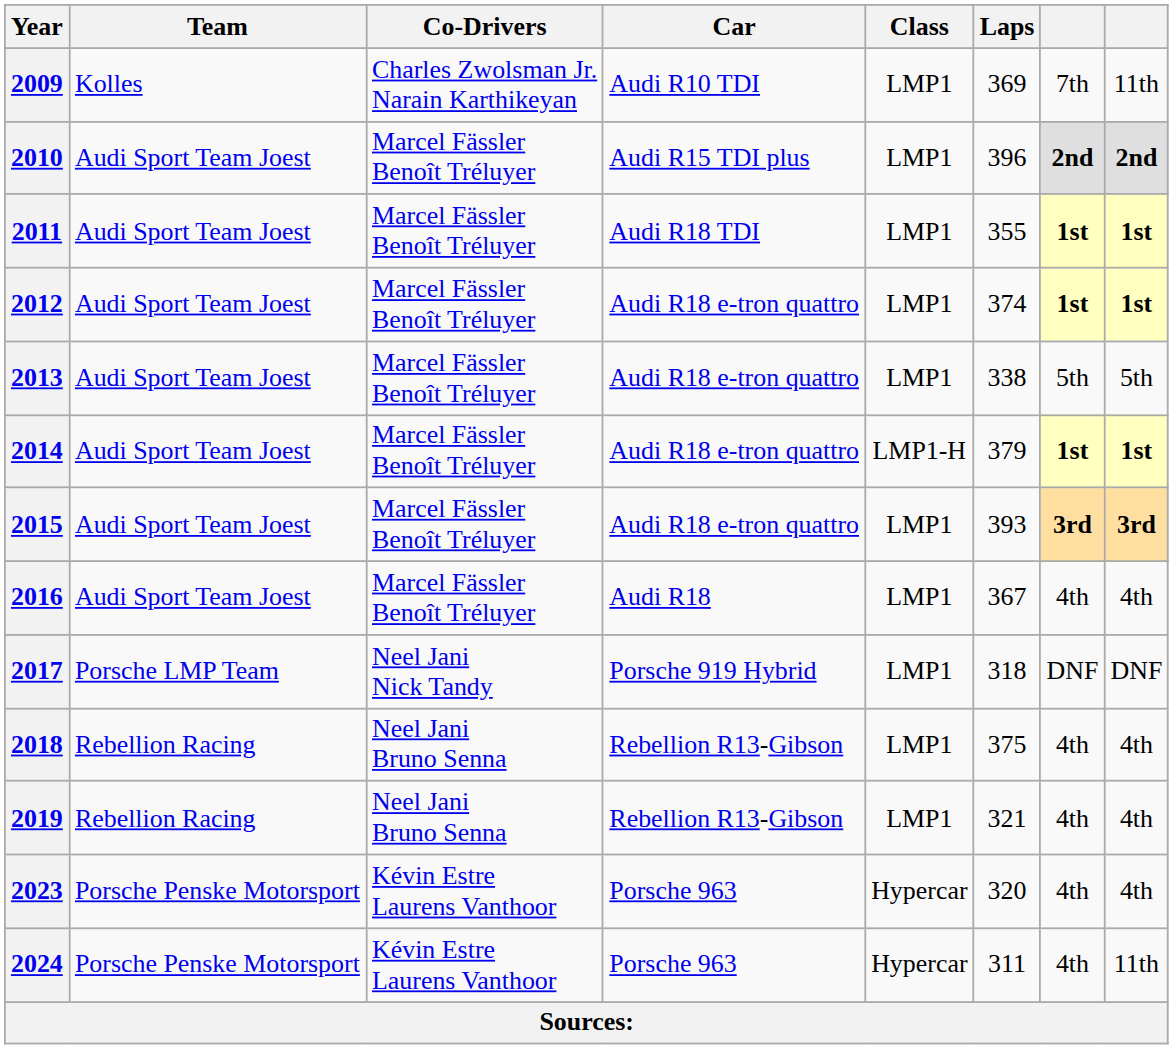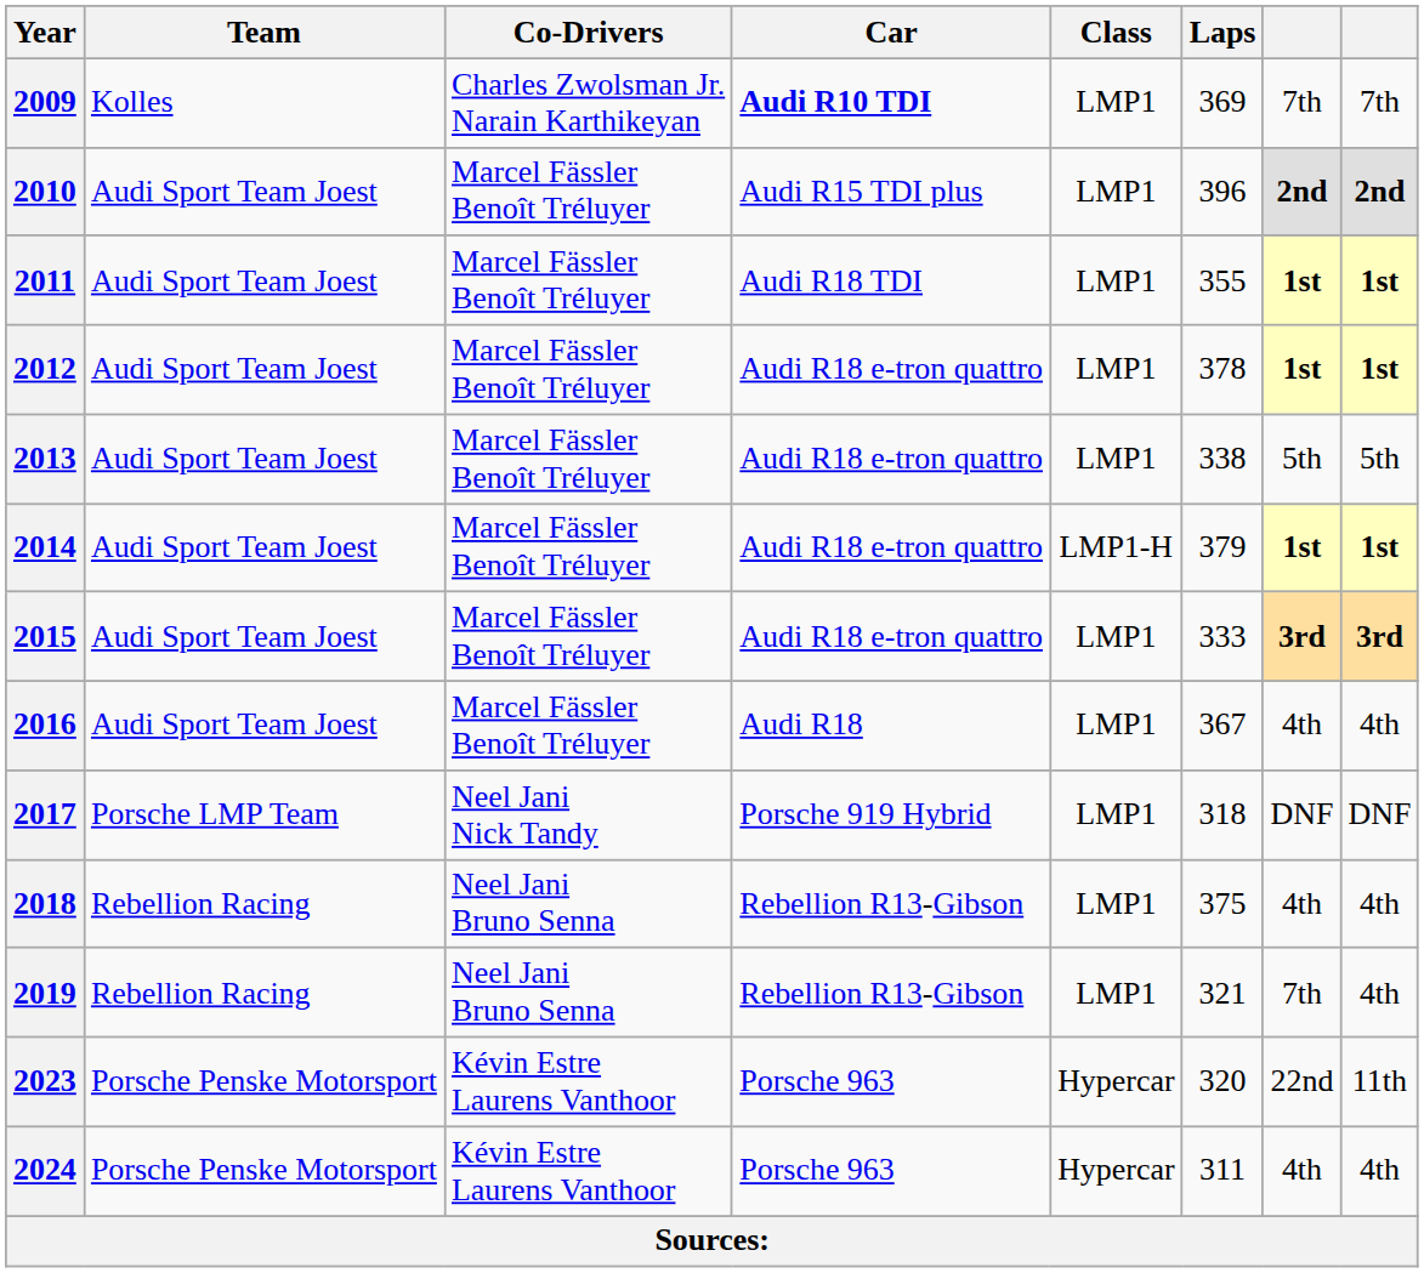2009 | Car: normal -> bold
2009 | column 8: 11th -> 7th
2012 | Laps: 374 -> 378
2015 | Laps: 393 -> 333
2019 | column 7: 4th -> 7th
2023 | column 7: 4th -> 22nd
2023 | column 8: 4th -> 11th
2024 | column 8: 11th -> 4th
